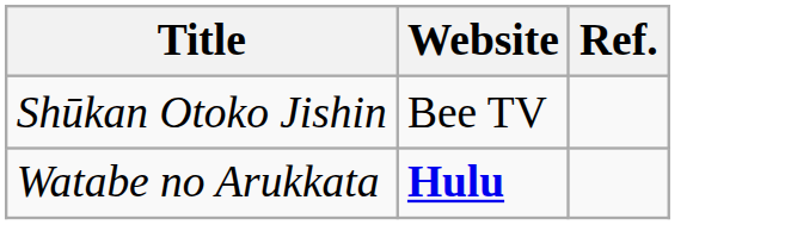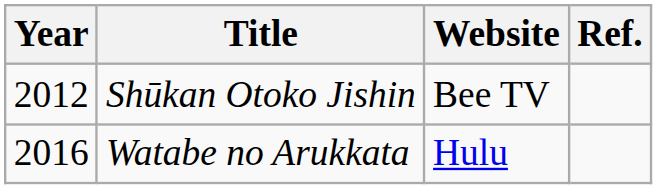+ column: Year | 2012 | 2016
Watabe no Arukkata | Website: bold -> normal
